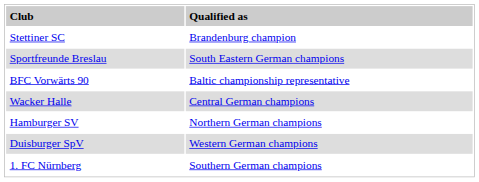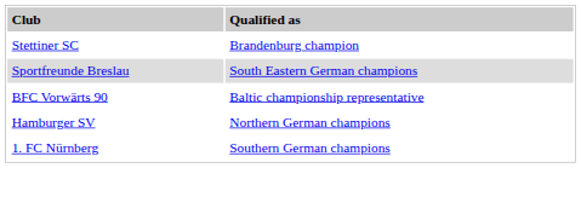- row: Wacker Halle | Central German champions
- row: Duisburger SpV | Western German champions
